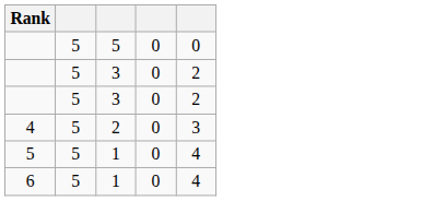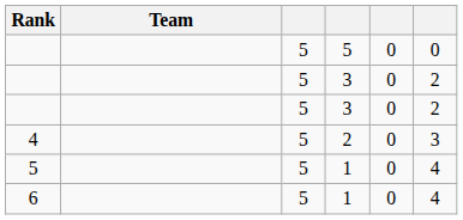+ column: Team
